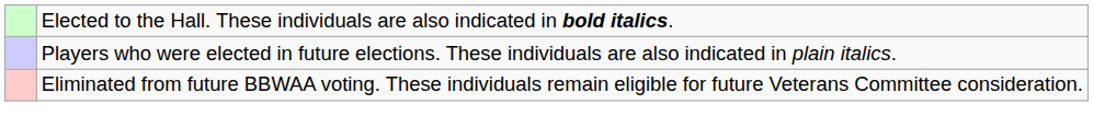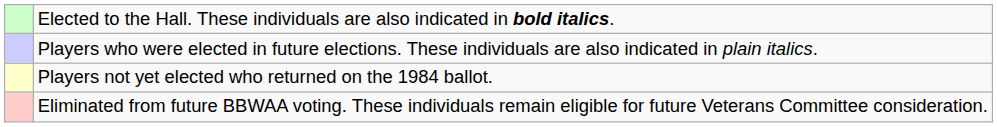+ row: Players not yet elected who returned on the 1984 ballot.
